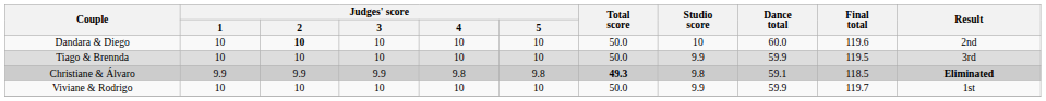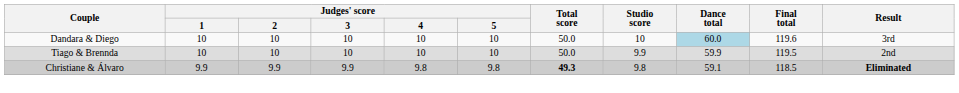Dandara & Diego | Judges' score / 2: bold -> normal
Dandara & Diego | Dance total: no background -> lightblue background
Dandara & Diego | Result: 2nd -> 3rd
Tiago & Brennda | Result: 3rd -> 2nd
- row: Viviane & Rodrigo | 10 | 10 | 10 | 10 | 10 | 50.0 | 9.9 | 59.9 | 119.7 | 1st
